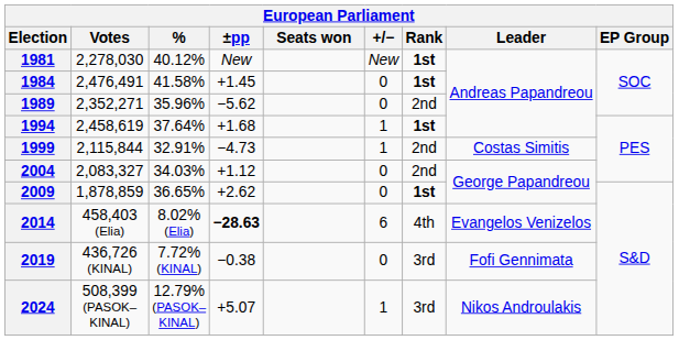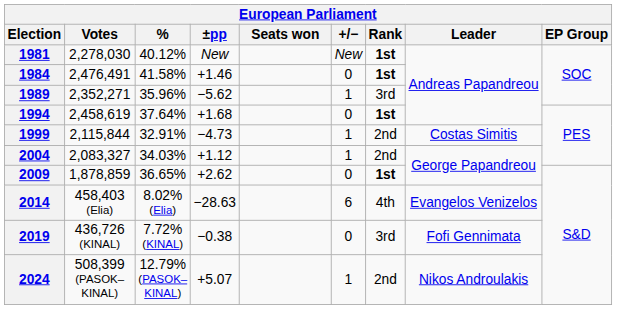1984 | ±pp: +1.45 -> +1.46
1989 | +/−: 0 -> 1
1989 | Rank: 2nd -> 3rd
1994 | +/−: 1 -> 0
2004 | +/−: 0 -> 1
2014 | ±pp: bold -> normal
2024 | Rank: 3rd -> 2nd
